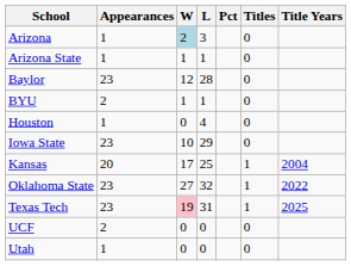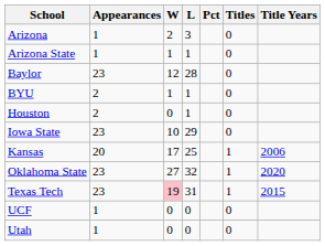Arizona | W: lightblue background -> no background
Houston | Appearances: 1 -> 2
Houston | L: 4 -> 1
Kansas | Title Years: 2004 -> 2006
Oklahoma State | Title Years: 2022 -> 2020
Texas Tech | Title Years: 2025 -> 2015
UCF | Appearances: 2 -> 1
